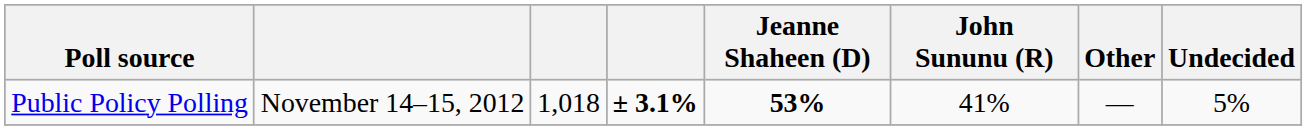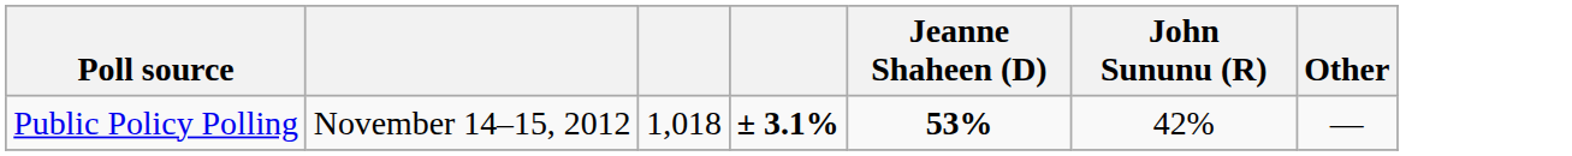- column: Undecided | 5%
Public Policy Polling | John Sununu (R): 41% -> 42%
